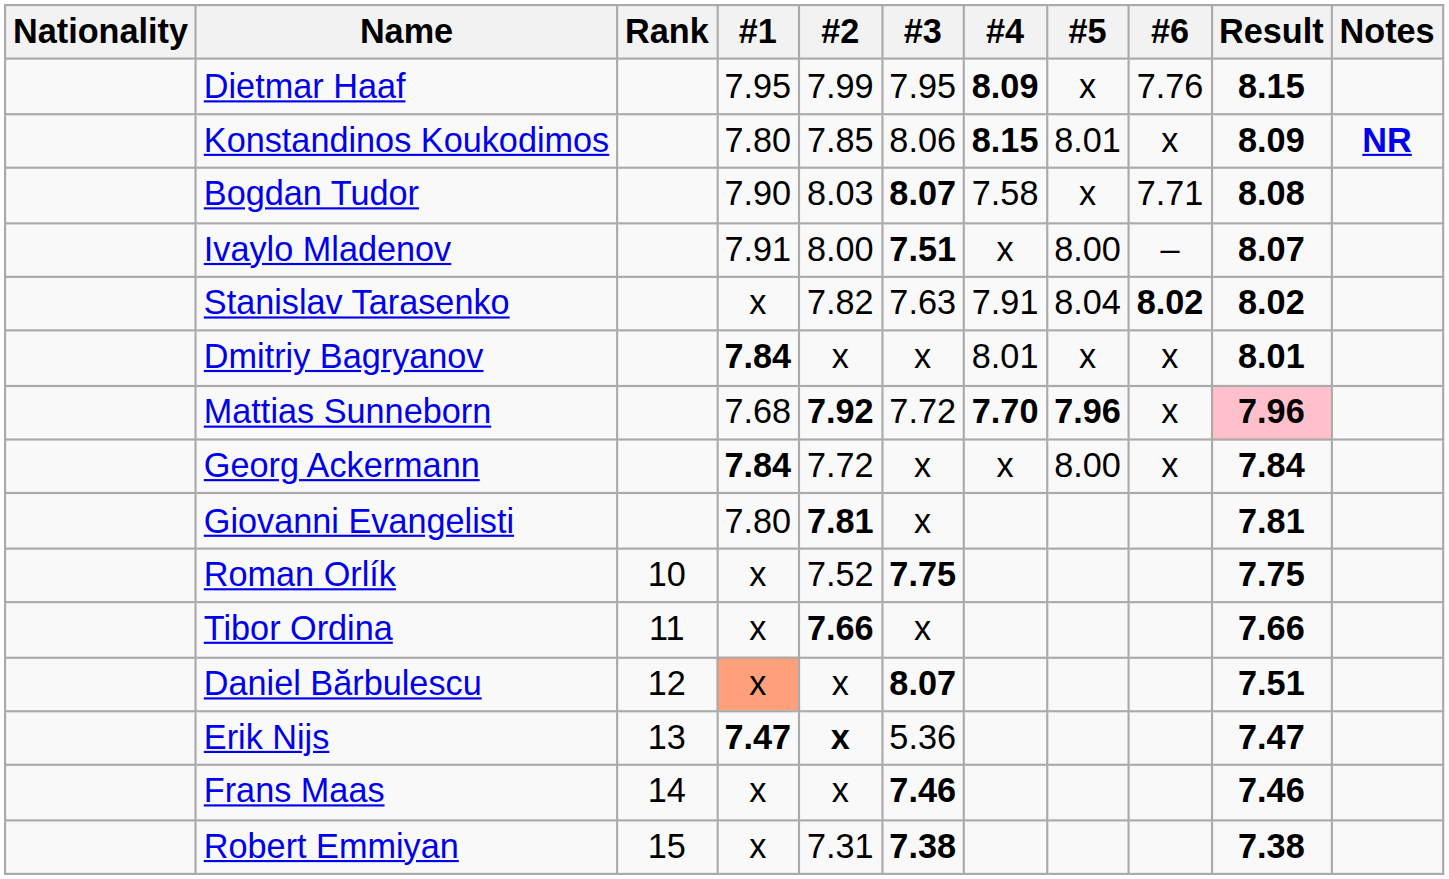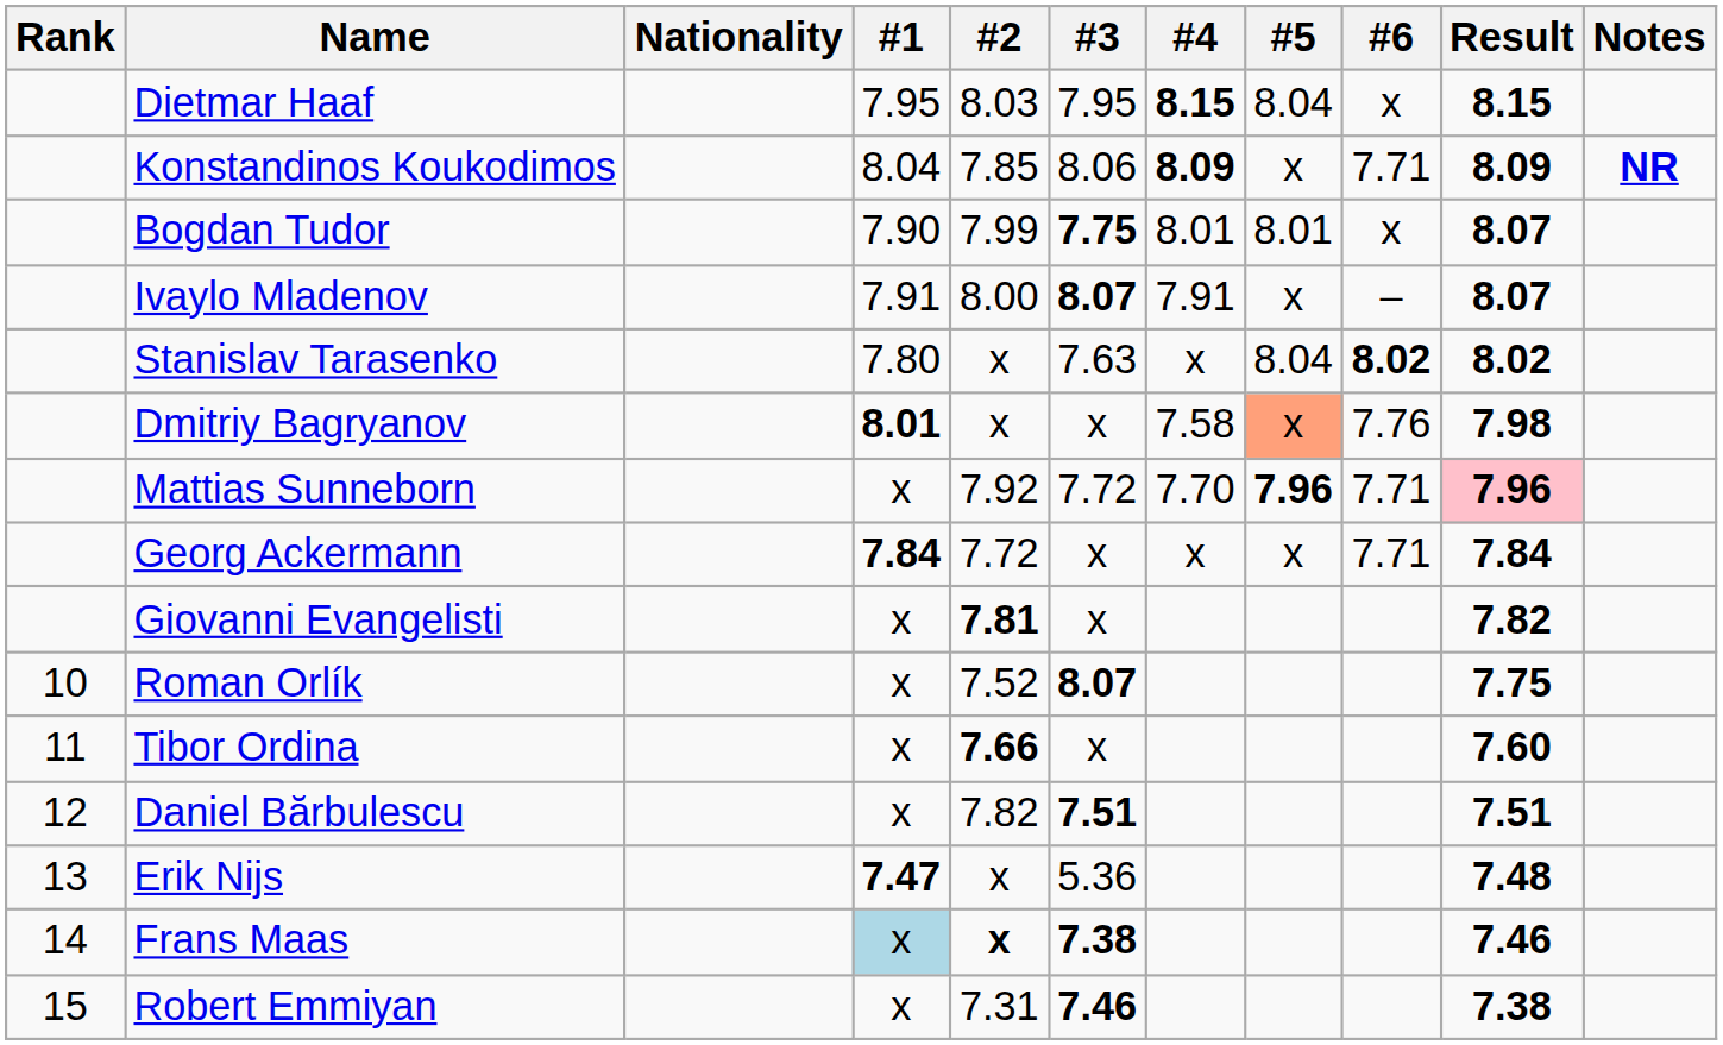columns swapped: Rank <-> Nationality
Dietmar Haaf | #2: 7.99 -> 8.03
Dietmar Haaf | #4: 8.09 -> 8.15
Dietmar Haaf | #5: x -> 8.04
Dietmar Haaf | #6: 7.76 -> x
Konstandinos Koukodimos | #1: 7.80 -> 8.04
Konstandinos Koukodimos | #4: 8.15 -> 8.09
Konstandinos Koukodimos | #5: 8.01 -> x
Konstandinos Koukodimos | #6: x -> 7.71
Bogdan Tudor | #2: 8.03 -> 7.99
Bogdan Tudor | #3: 8.07 -> 7.75
Bogdan Tudor | #4: 7.58 -> 8.01
Bogdan Tudor | #5: x -> 8.01
Bogdan Tudor | #6: 7.71 -> x
Bogdan Tudor | Result: 8.08 -> 8.07
Ivaylo Mladenov | #3: 7.51 -> 8.07
Ivaylo Mladenov | #4: x -> 7.91
Ivaylo Mladenov | #5: 8.00 -> x
Stanislav Tarasenko | #1: x -> 7.80
Stanislav Tarasenko | #2: 7.82 -> x
Stanislav Tarasenko | #4: 7.91 -> x
Dmitriy Bagryanov | #1: 7.84 -> 8.01
Dmitriy Bagryanov | #4: 8.01 -> 7.58
Dmitriy Bagryanov | #5: no background -> lightsalmon background
Dmitriy Bagryanov | #6: x -> 7.76
Dmitriy Bagryanov | Result: 8.01 -> 7.98
Mattias Sunneborn | #1: 7.68 -> x
Mattias Sunneborn | #2: bold -> normal
Mattias Sunneborn | #4: bold -> normal
Mattias Sunneborn | #6: x -> 7.71
Georg Ackermann | #5: 8.00 -> x
Georg Ackermann | #6: x -> 7.71
Giovanni Evangelisti | #1: 7.80 -> x
Giovanni Evangelisti | Result: 7.81 -> 7.82
Roman Orlík | #3: 7.75 -> 8.07
Tibor Ordina | Result: 7.66 -> 7.60
Daniel Bărbulescu | #1: lightsalmon background -> no background
Daniel Bărbulescu | #2: x -> 7.82
Daniel Bărbulescu | #3: 8.07 -> 7.51
Erik Nijs | #2: bold -> normal
Erik Nijs | Result: 7.47 -> 7.48
Frans Maas | #1: no background -> lightblue background
Frans Maas | #2: normal -> bold
Frans Maas | #3: 7.46 -> 7.38
Robert Emmiyan | #3: 7.38 -> 7.46
